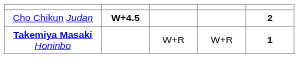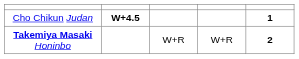Cho Chikun Judan | column 5: 2 -> 1
Takemiya Masaki Honinbo | column 5: 1 -> 2
